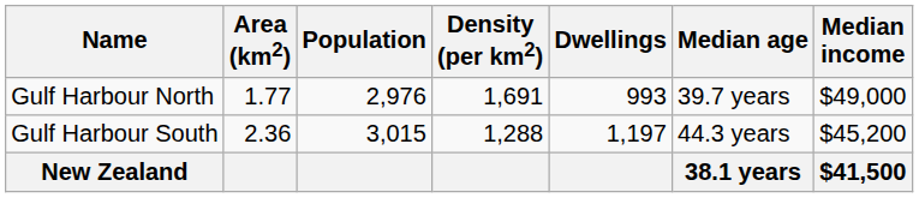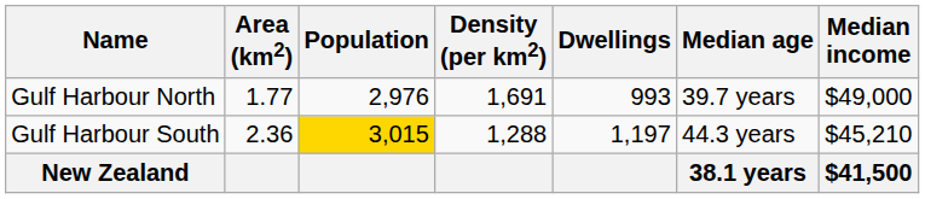Gulf Harbour South | Population: no background -> gold background
Gulf Harbour South | Median income: $45,200 -> $45,210
